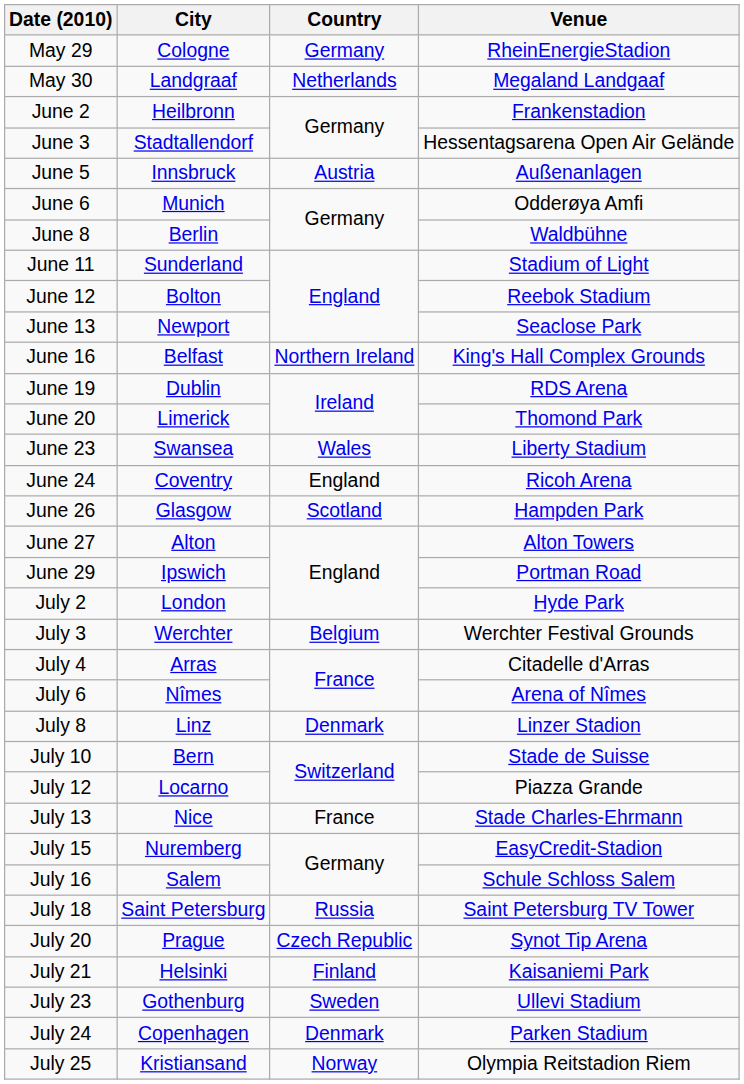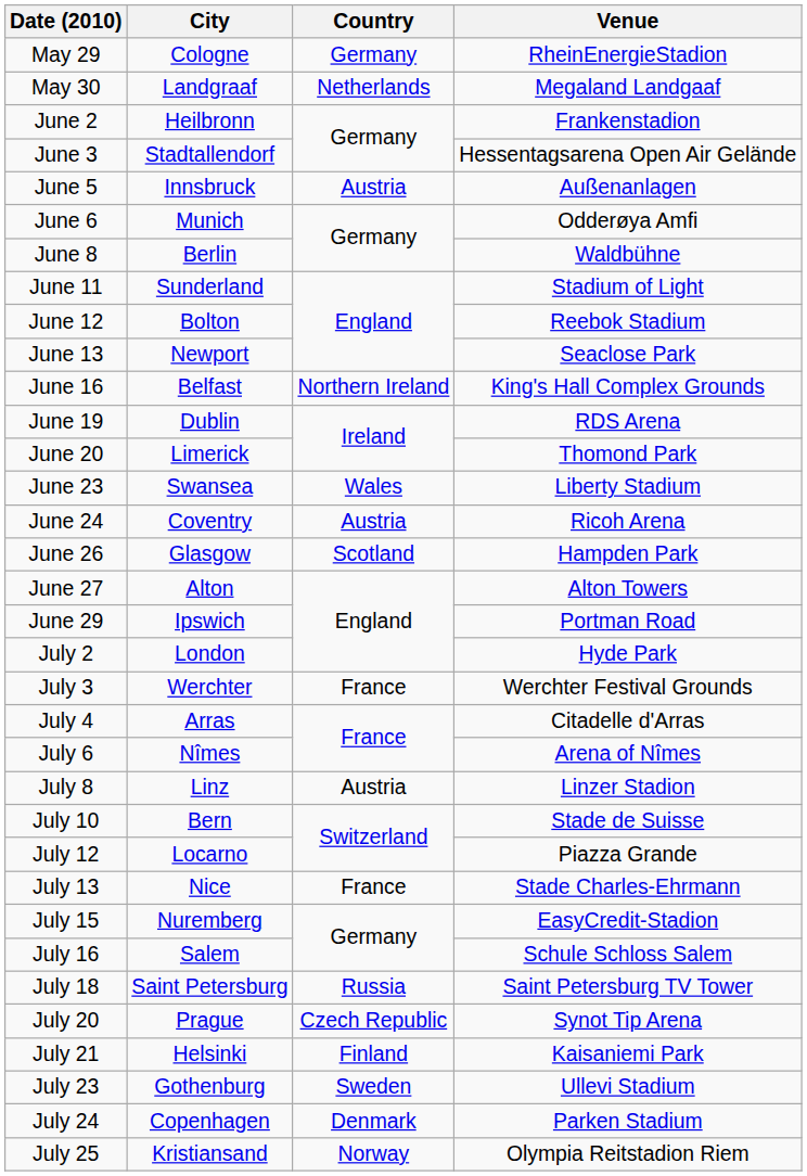June 24 | Country: England -> Austria
July 3 | Country: Belgium -> France
July 8 | Country: Denmark -> Austria
